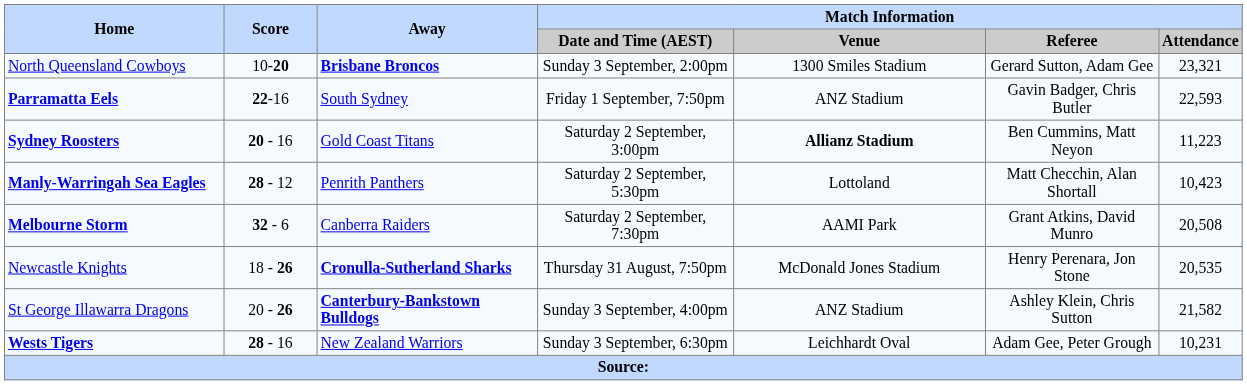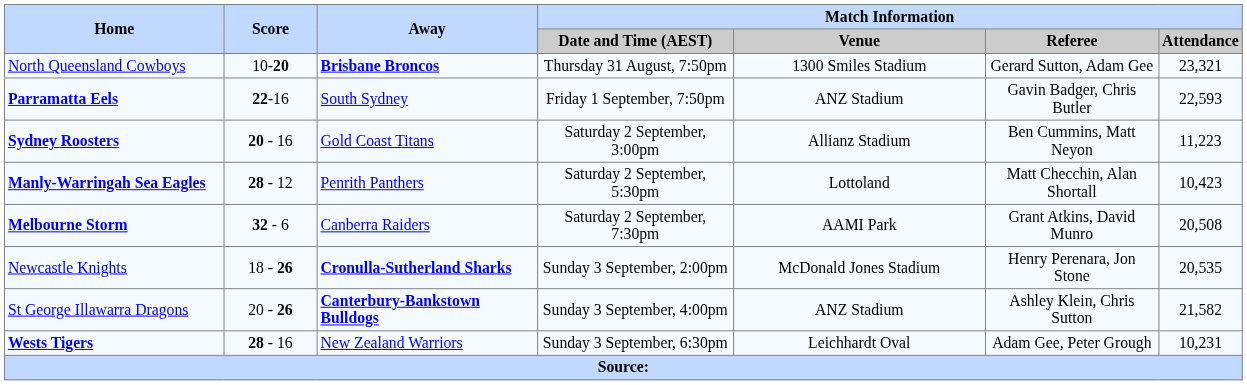North Queensland Cowboys | Match Information / Date and Time (AEST): Sunday 3 September, 2:00pm -> Thursday 31 August, 7:50pm
Sydney Roosters | Match Information / Venue: bold -> normal
Newcastle Knights | Match Information / Date and Time (AEST): Thursday 31 August, 7:50pm -> Sunday 3 September, 2:00pm
